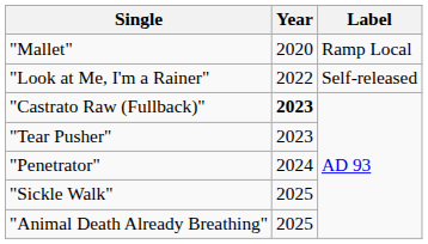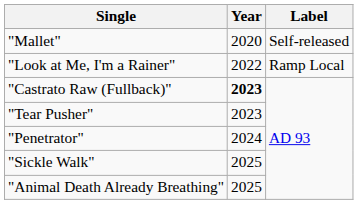"Mallet" | Label: Ramp Local -> Self-released
"Look at Me, I'm a Rainer" | Label: Self-released -> Ramp Local
